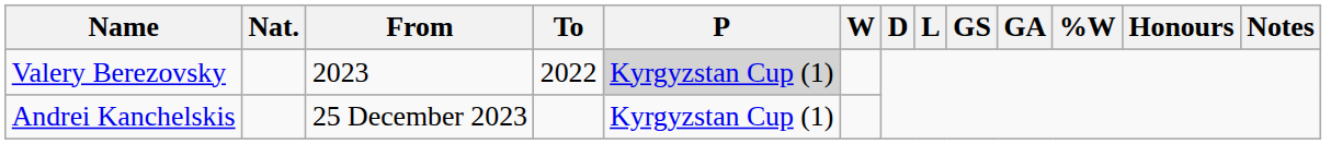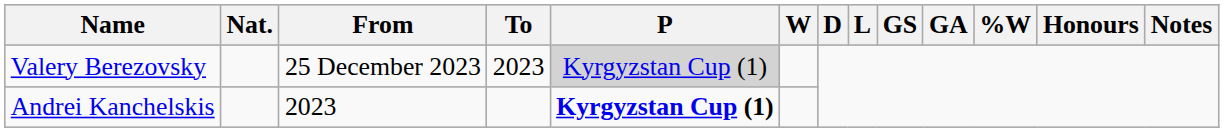Valery Berezovsky | From: 2023 -> 25 December 2023
Valery Berezovsky | To: 2022 -> 2023
Andrei Kanchelskis | From: 25 December 2023 -> 2023
Andrei Kanchelskis | P: normal -> bold
